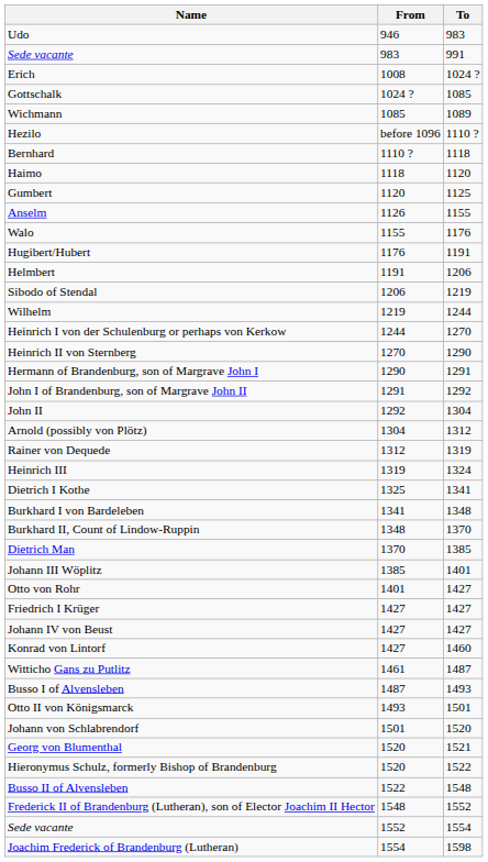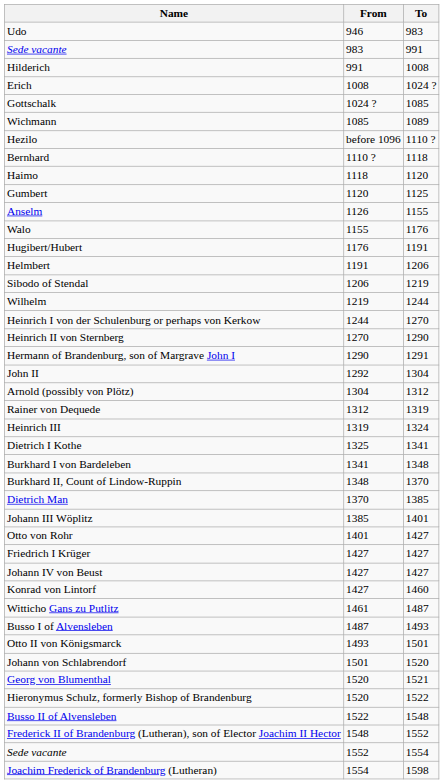+ row: Hilderich | 991 | 1008
- row: John I of Brandenburg, son of Margrave John II | 1291 | 1292
